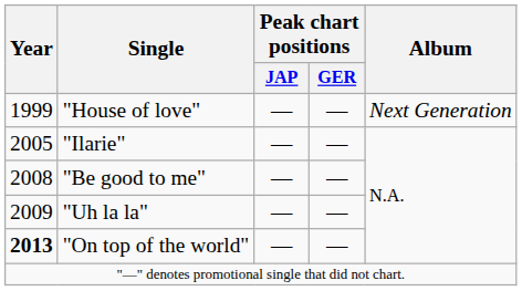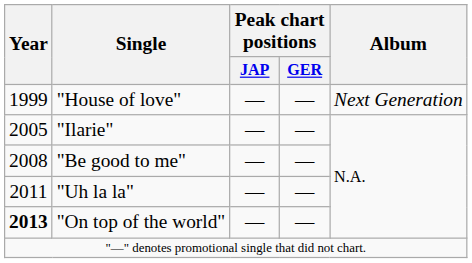"Uh la la" | Year: 2009 -> 2011
